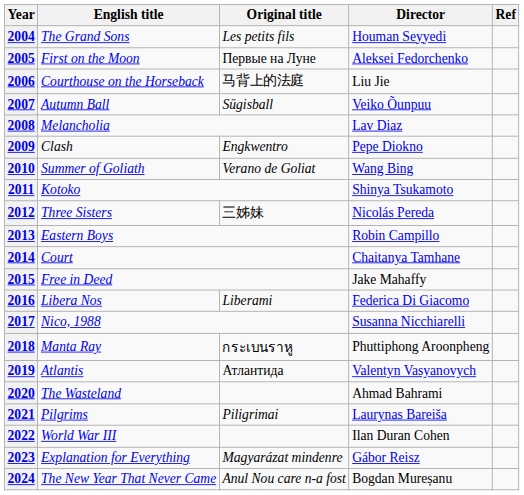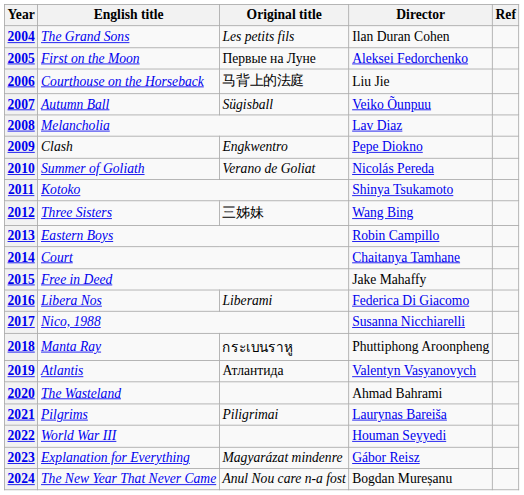2004 | Director: Houman Seyyedi -> Ilan Duran Cohen
2010 | Director: Wang Bing -> Nicolás Pereda
2012 | Director: Nicolás Pereda -> Wang Bing
2022 | Director: Ilan Duran Cohen -> Houman Seyyedi
